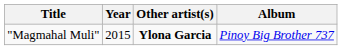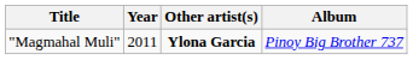"Magmahal Muli" | Year: 2015 -> 2011
